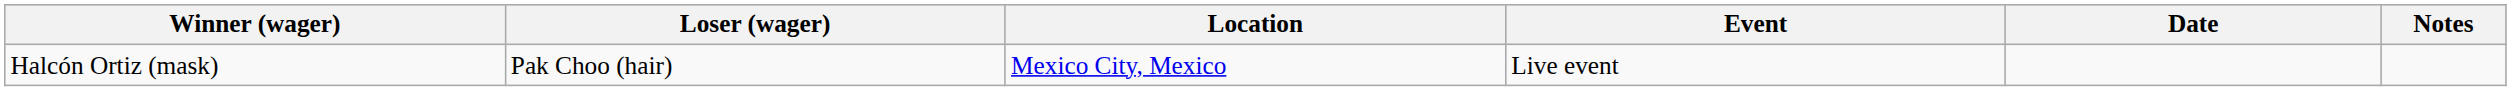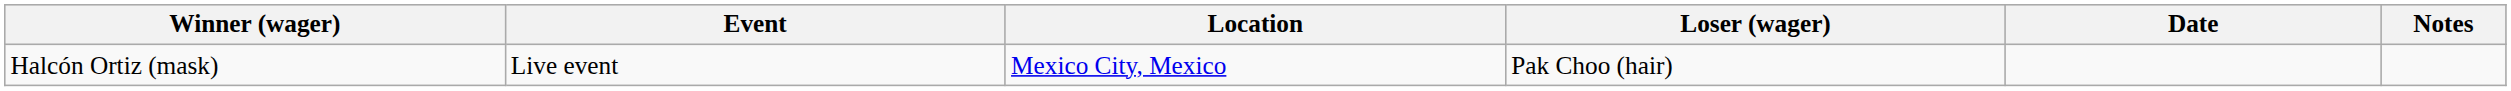columns swapped: Loser (wager) <-> Event
